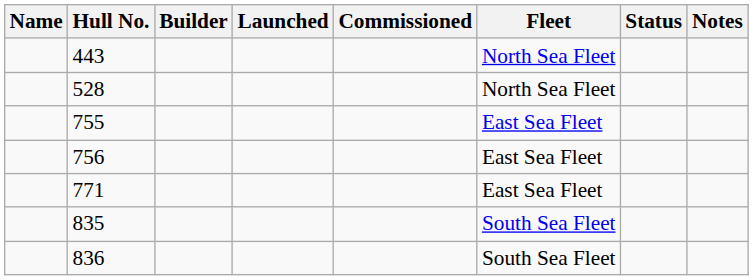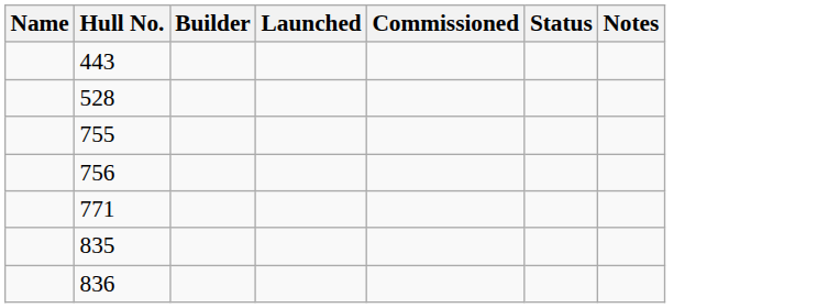- column: Fleet | North Sea Fleet | North Sea Fleet | East Sea Fleet | East Sea Fleet | East Sea Fleet | South Sea Fleet | South Sea Fleet
